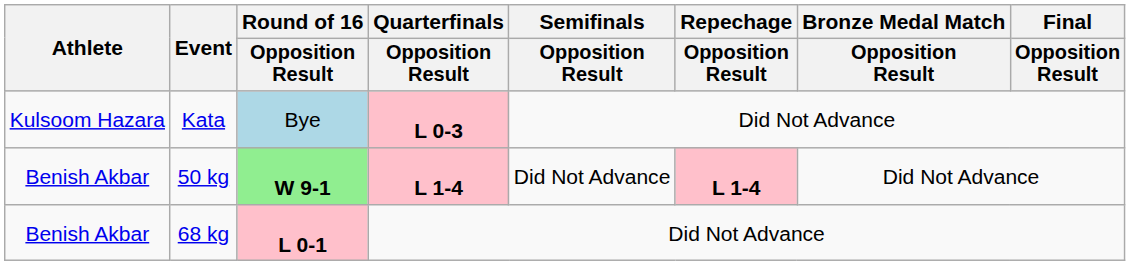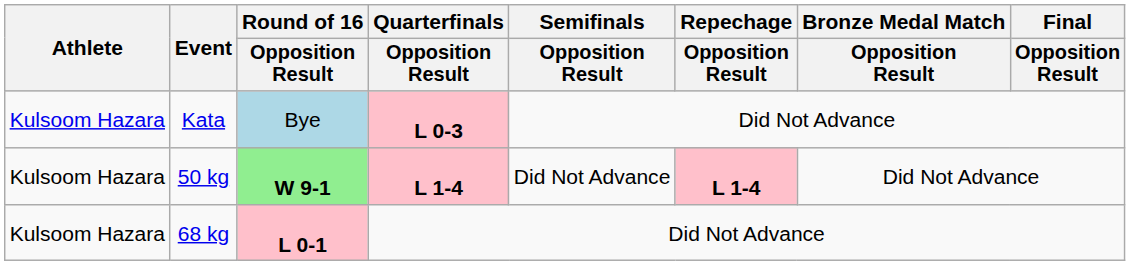50 kg | Athlete: Benish Akbar -> Kulsoom Hazara
68 kg | Athlete: Benish Akbar -> Kulsoom Hazara
